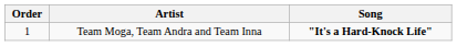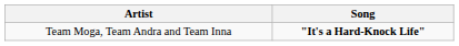- column: Order | 1
